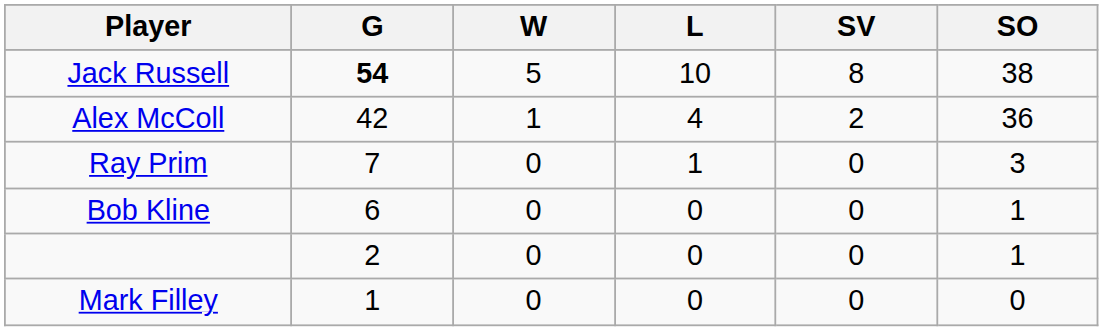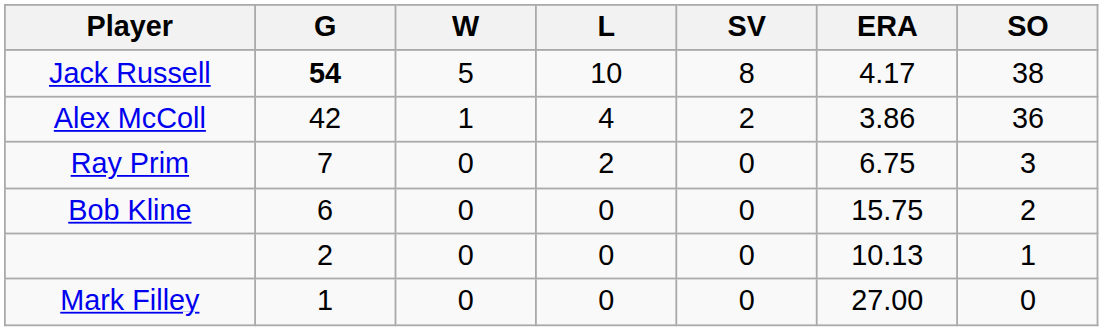+ column: ERA | 4.17 | 3.86 | 6.75 | 15.75 | 10.13 | 27.00
Ray Prim | L: 1 -> 2
Bob Kline | SO: 1 -> 2
